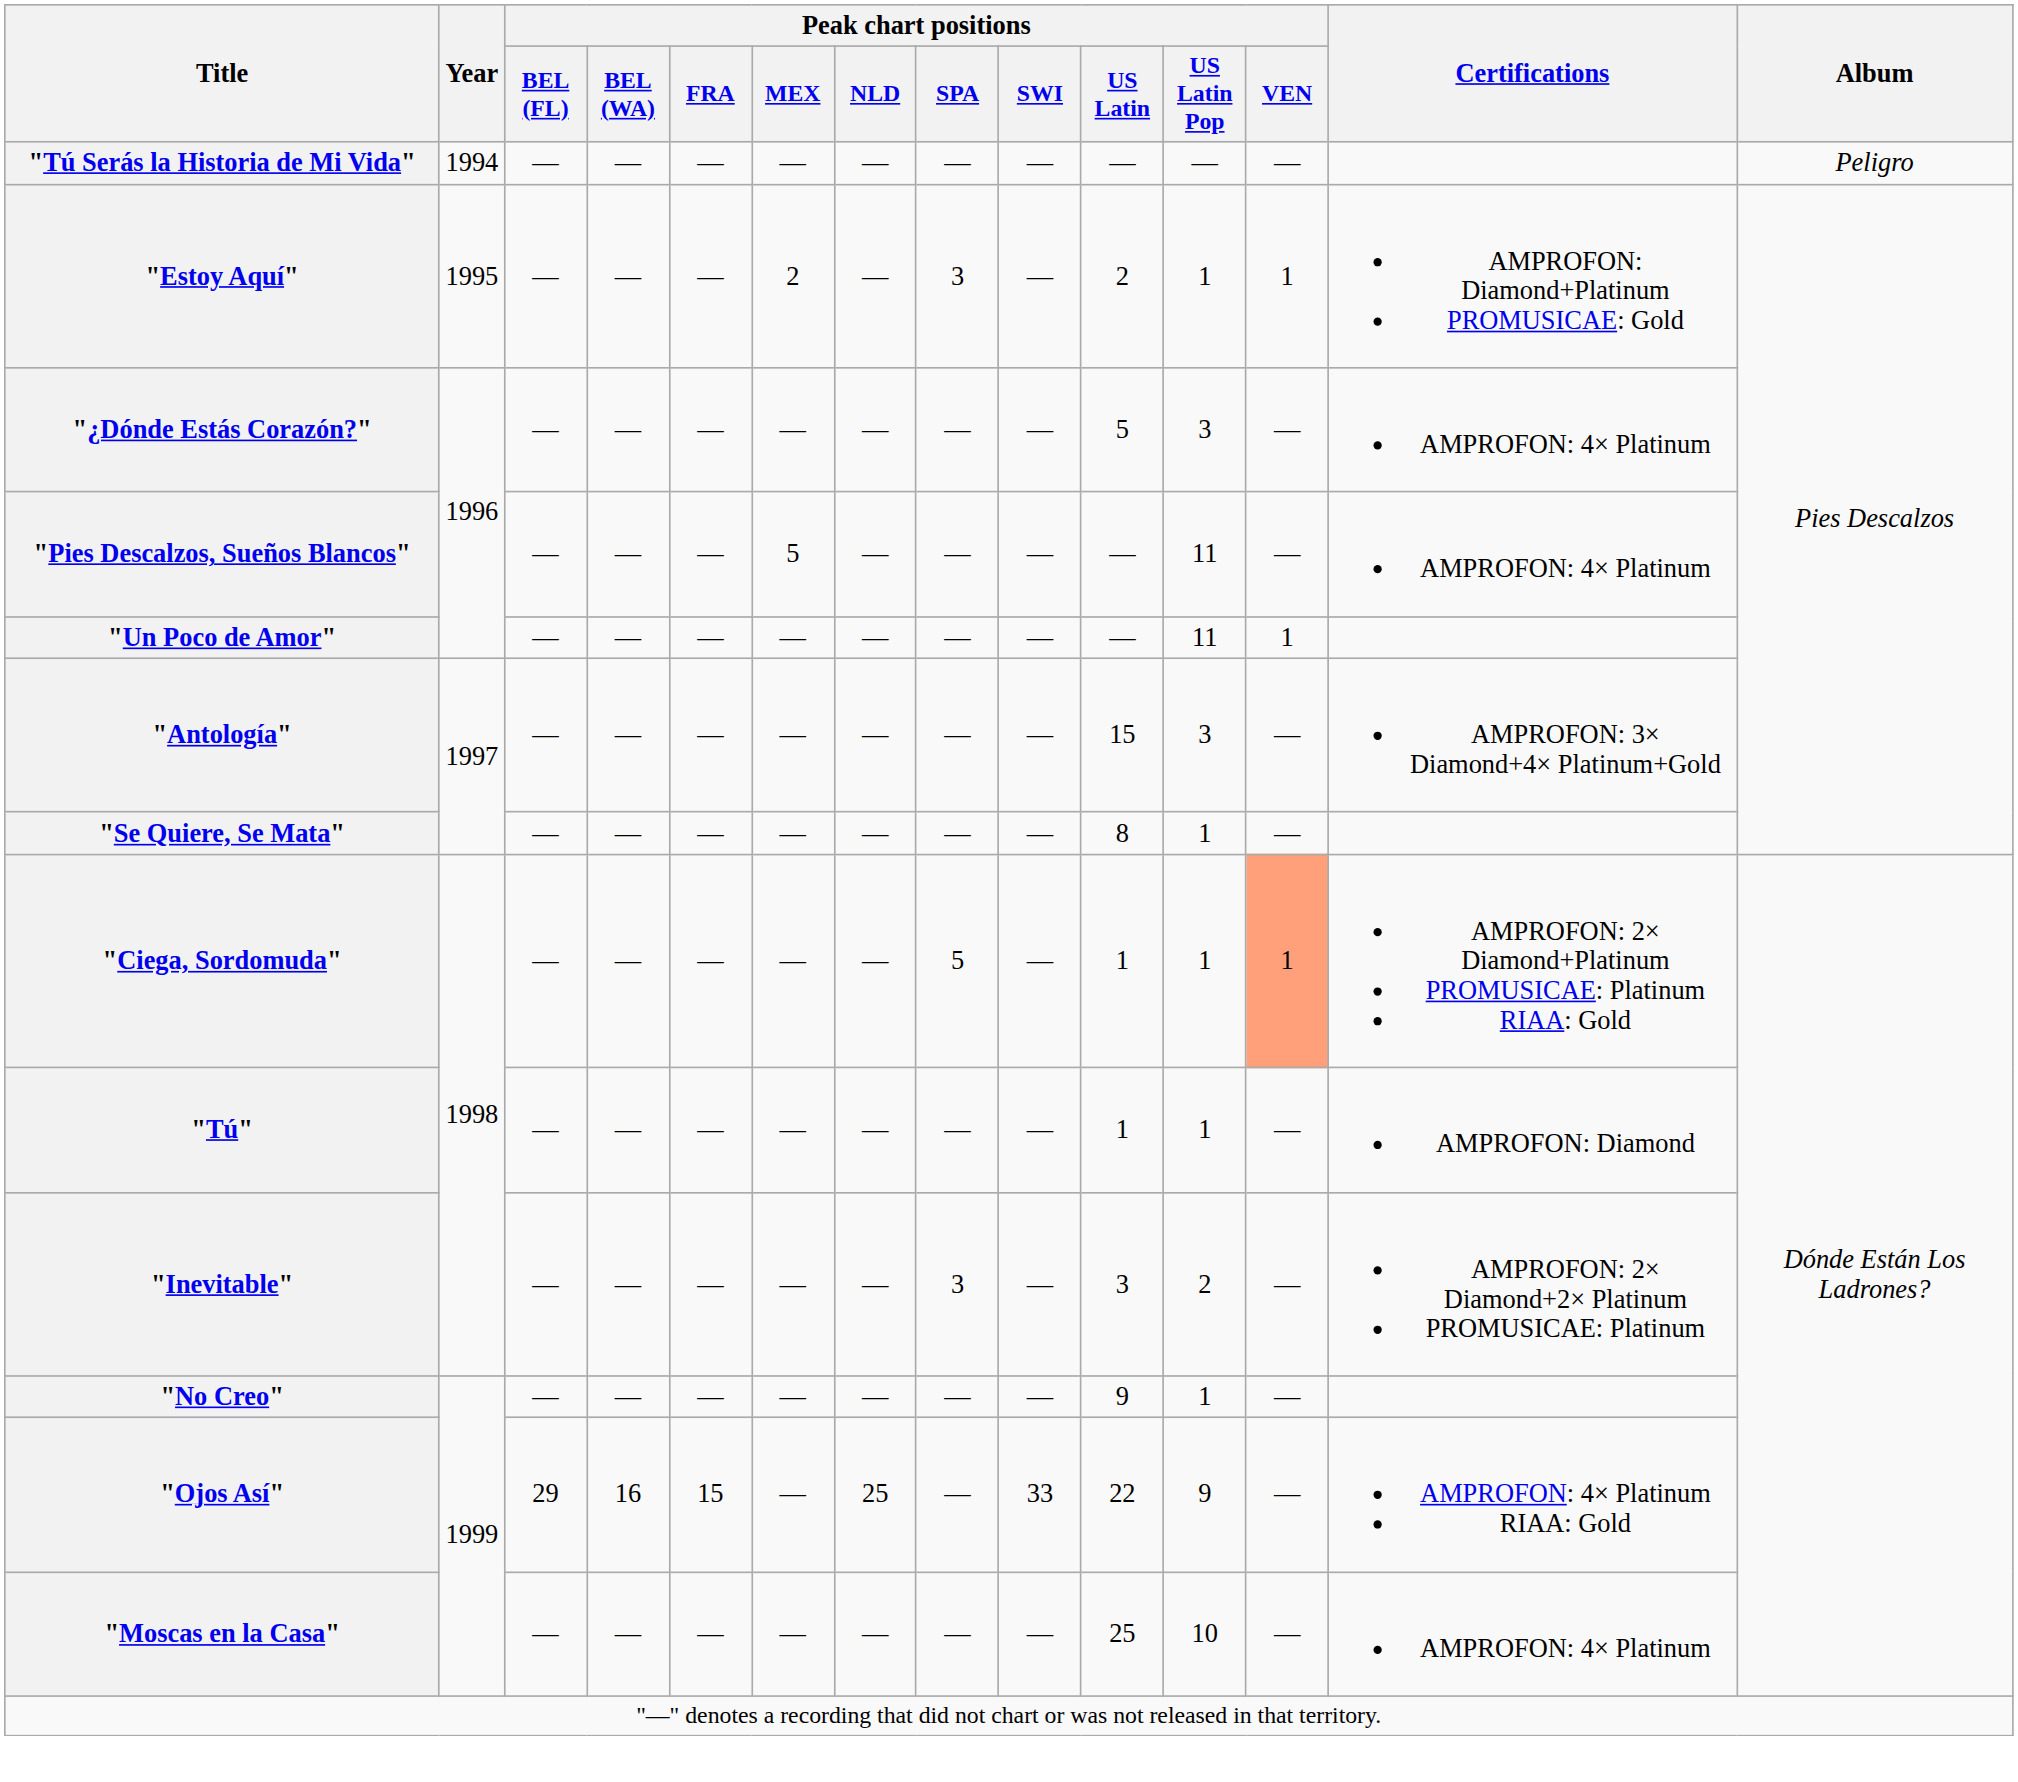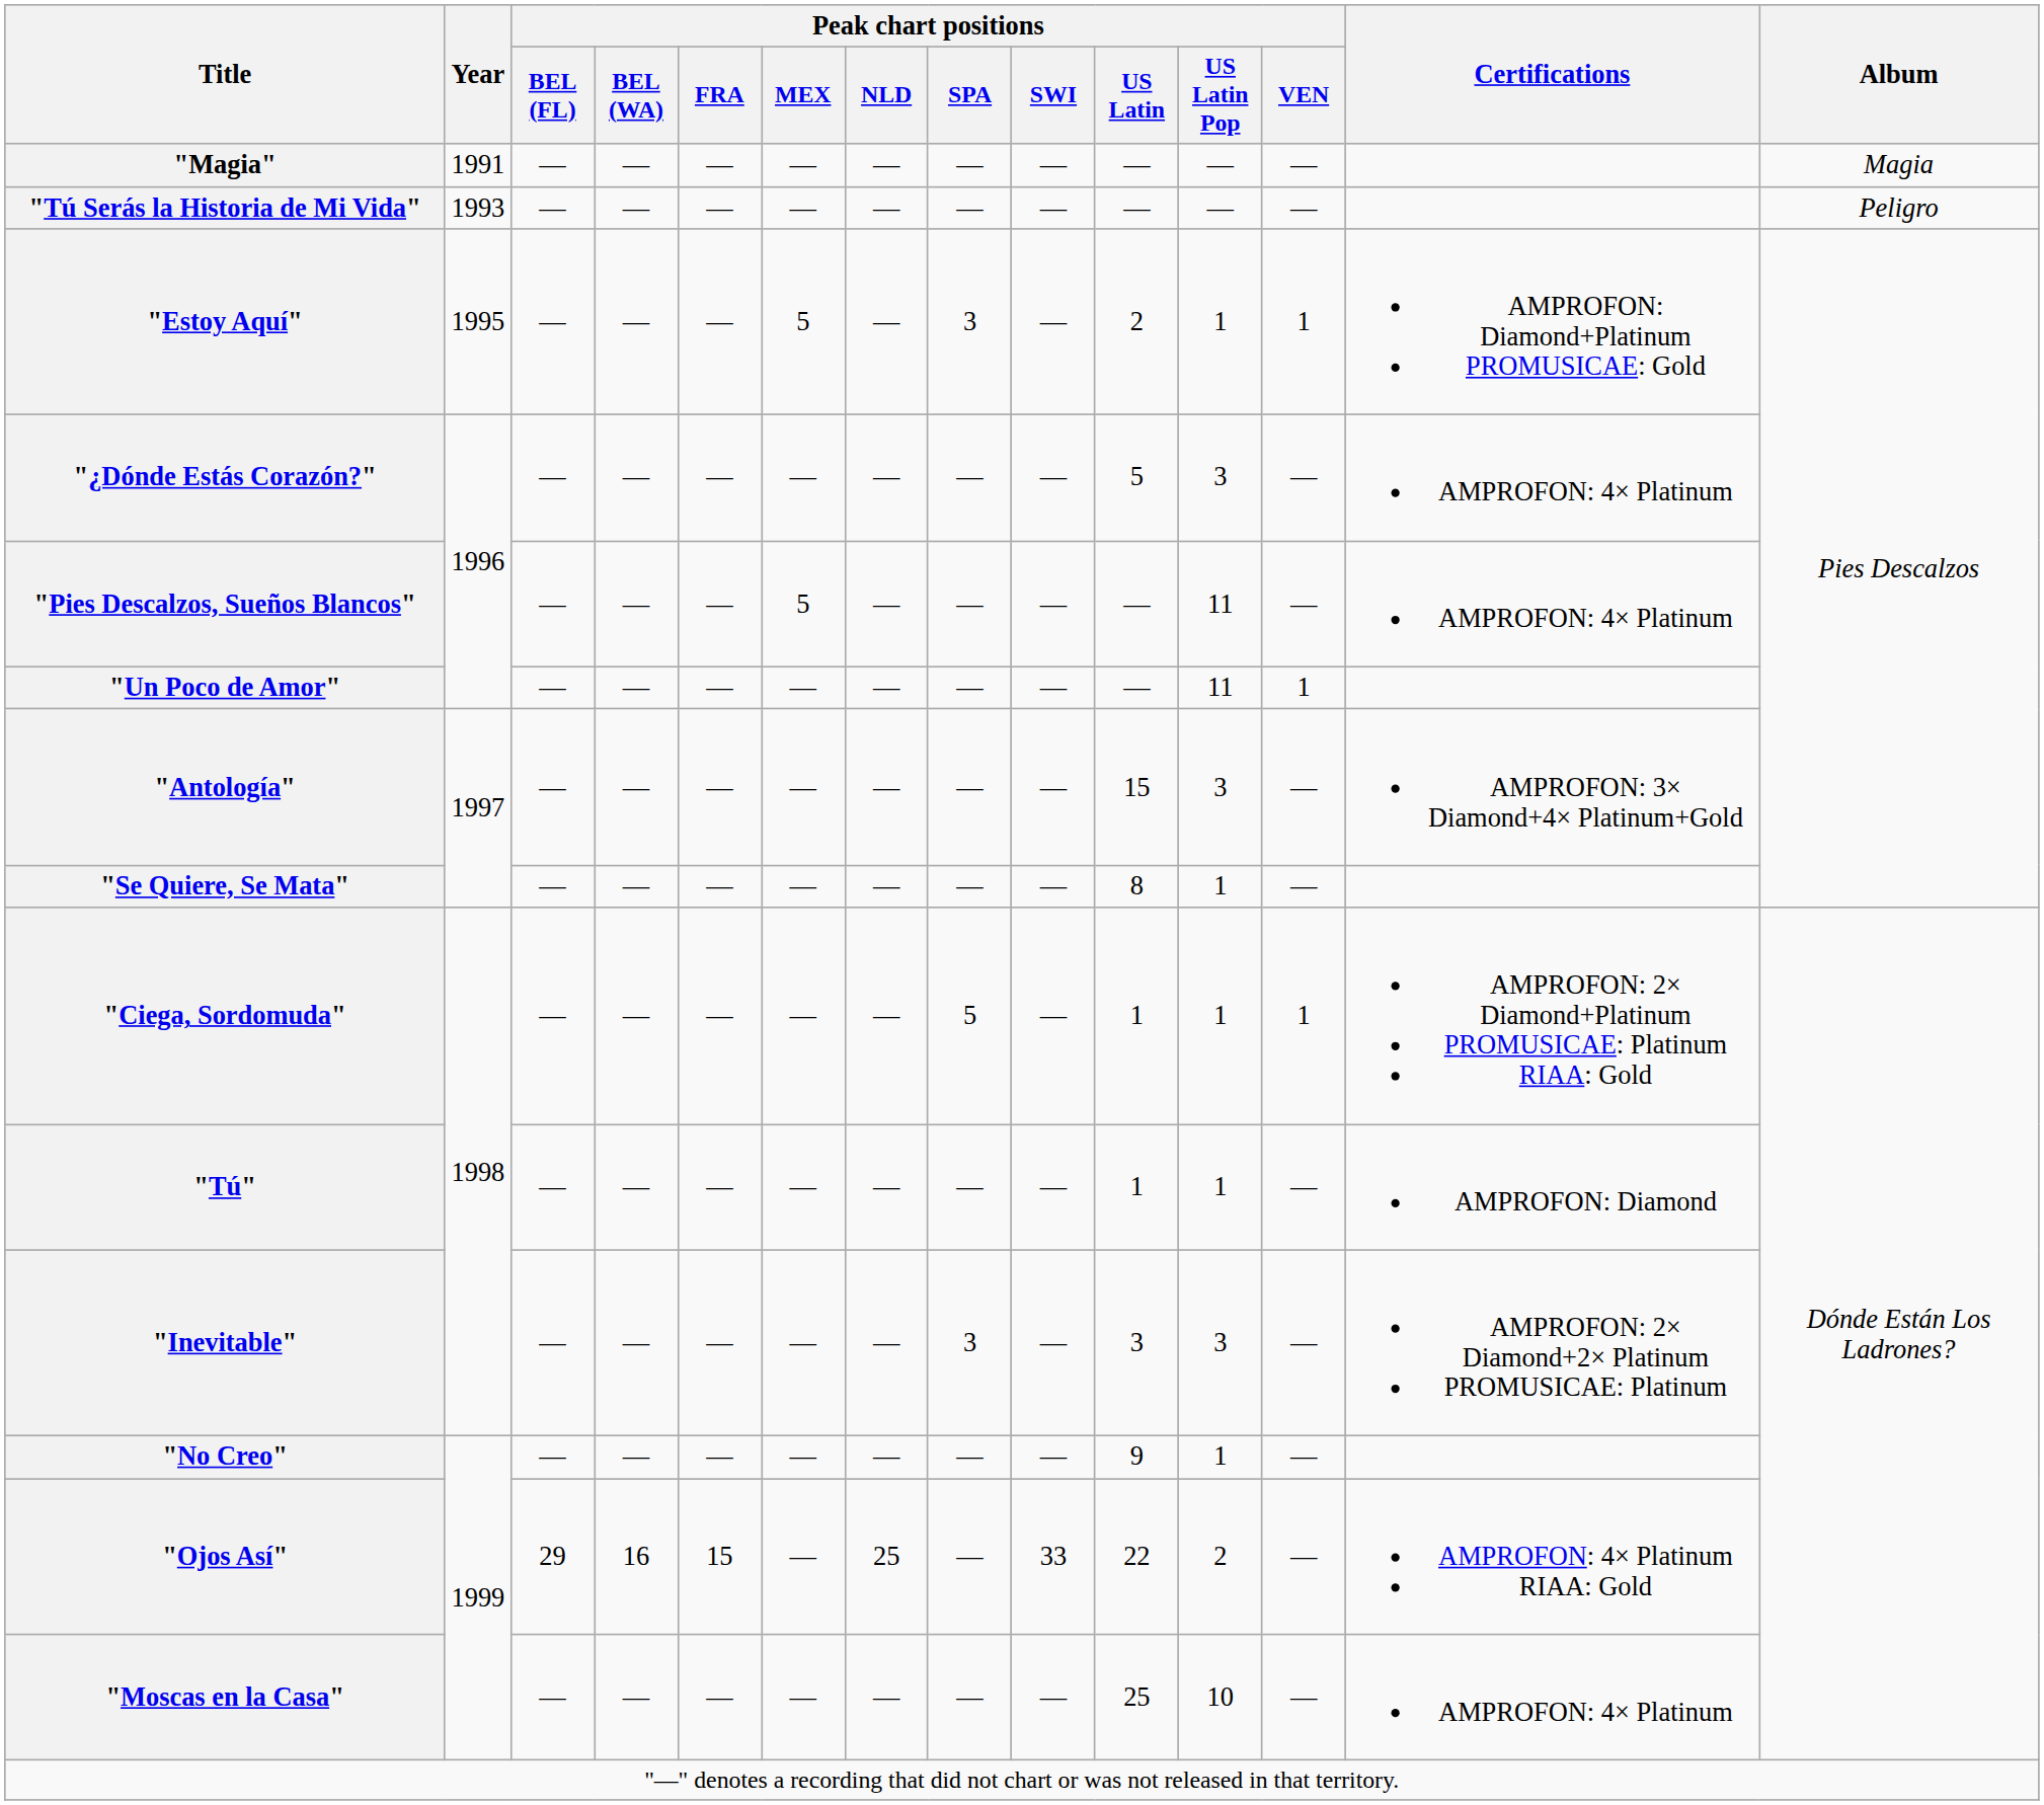+ row: "Magia" | 1991 | — | — | — | — | — | — | — | — | — | — | Magia
"Tú Serás la Historia de Mi Vida" | Year: 1994 -> 1993
"Estoy Aquí" | Peak chart positions / MEX: 2 -> 5
"Ciega, Sordomuda" | Peak chart positions / VEN: lightsalmon background -> no background
"Inevitable" | Peak chart positions / US Latin Pop: 2 -> 3
"Ojos Así" | Peak chart positions / US Latin Pop: 9 -> 2
